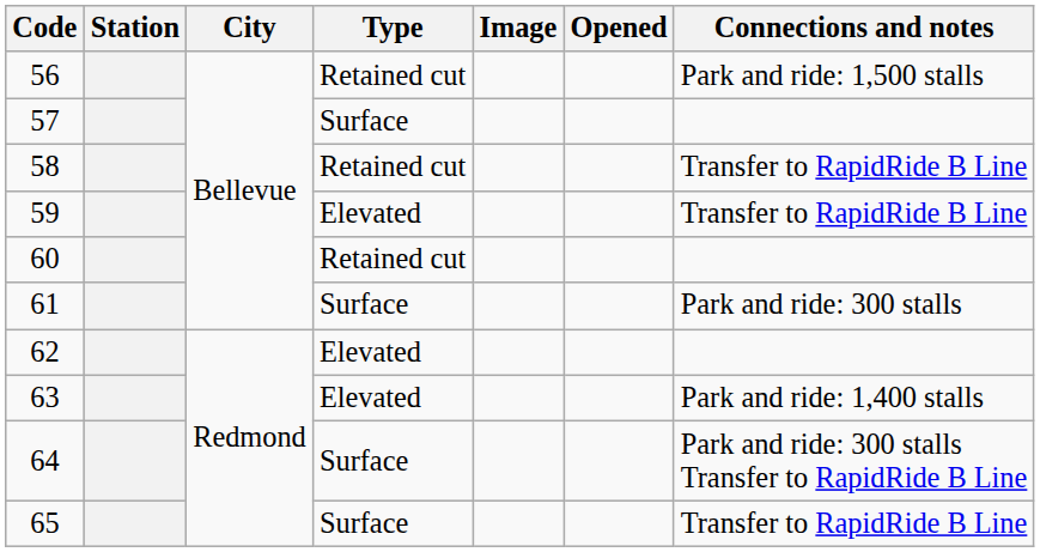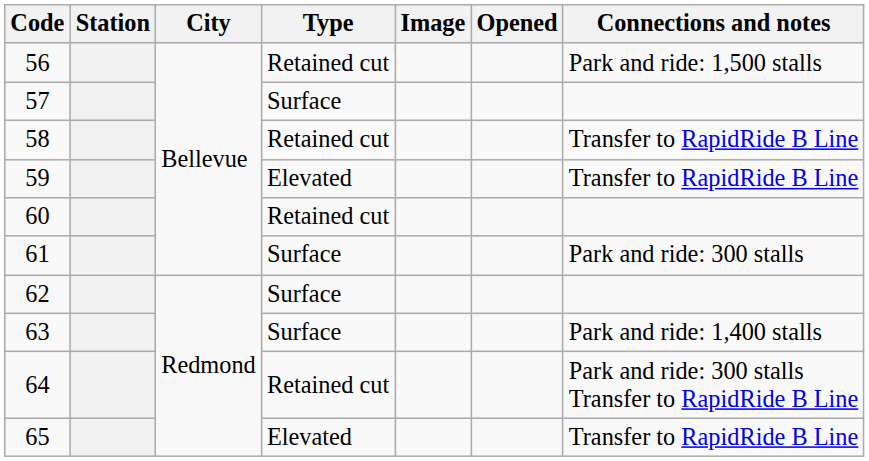62 | Type: Elevated -> Surface
63 | Type: Elevated -> Surface
64 | Type: Surface -> Retained cut
65 | Type: Surface -> Elevated
